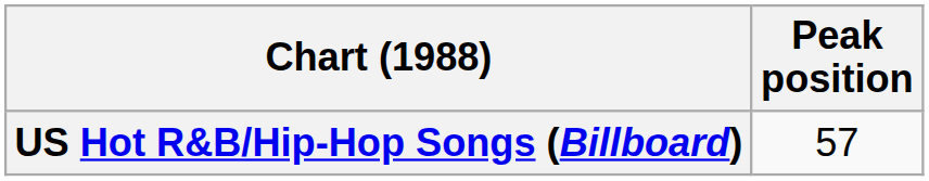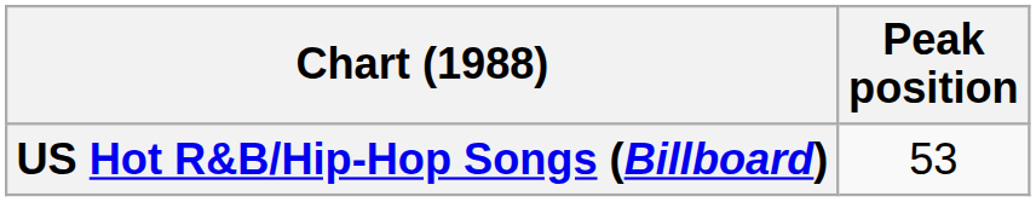US Hot R&B/Hip-Hop Songs (Billboard) | Peak position: 57 -> 53
